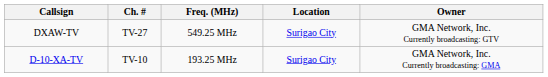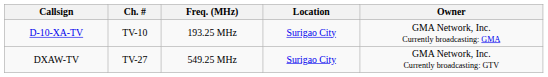rows swapped: D-10-XA-TV <-> DXAW-TV
